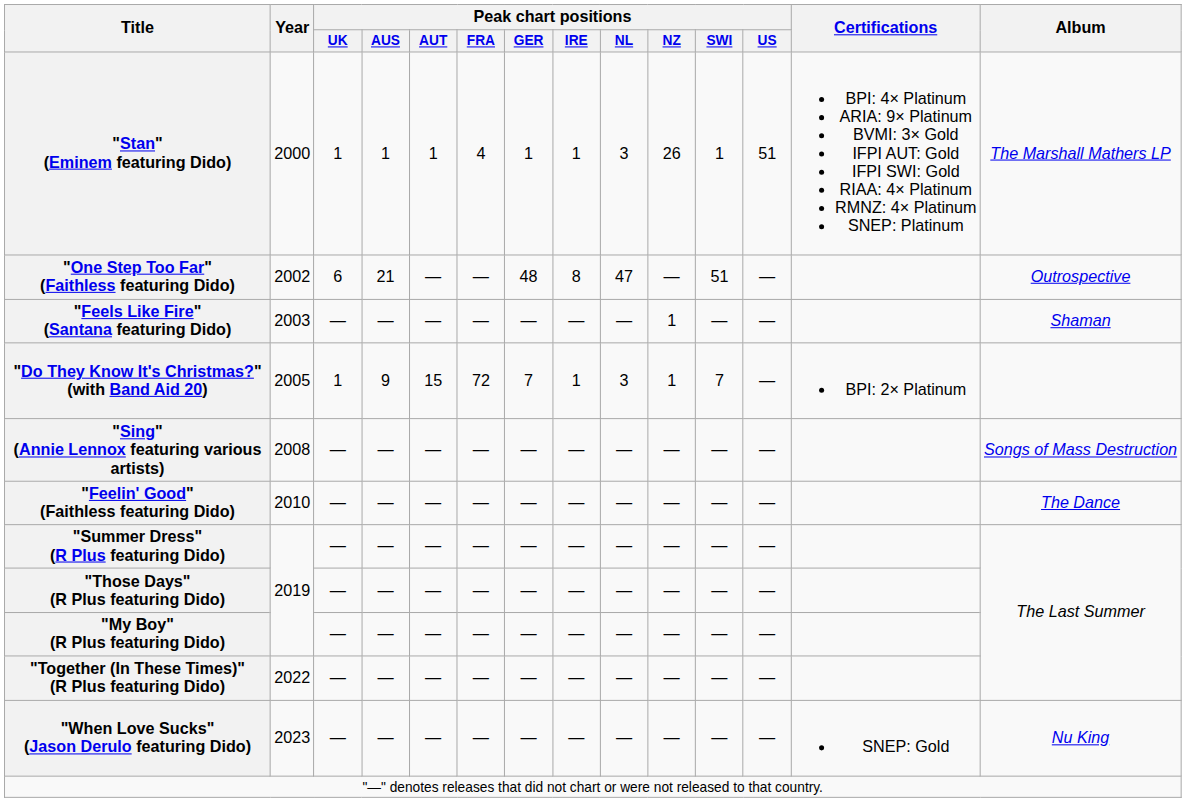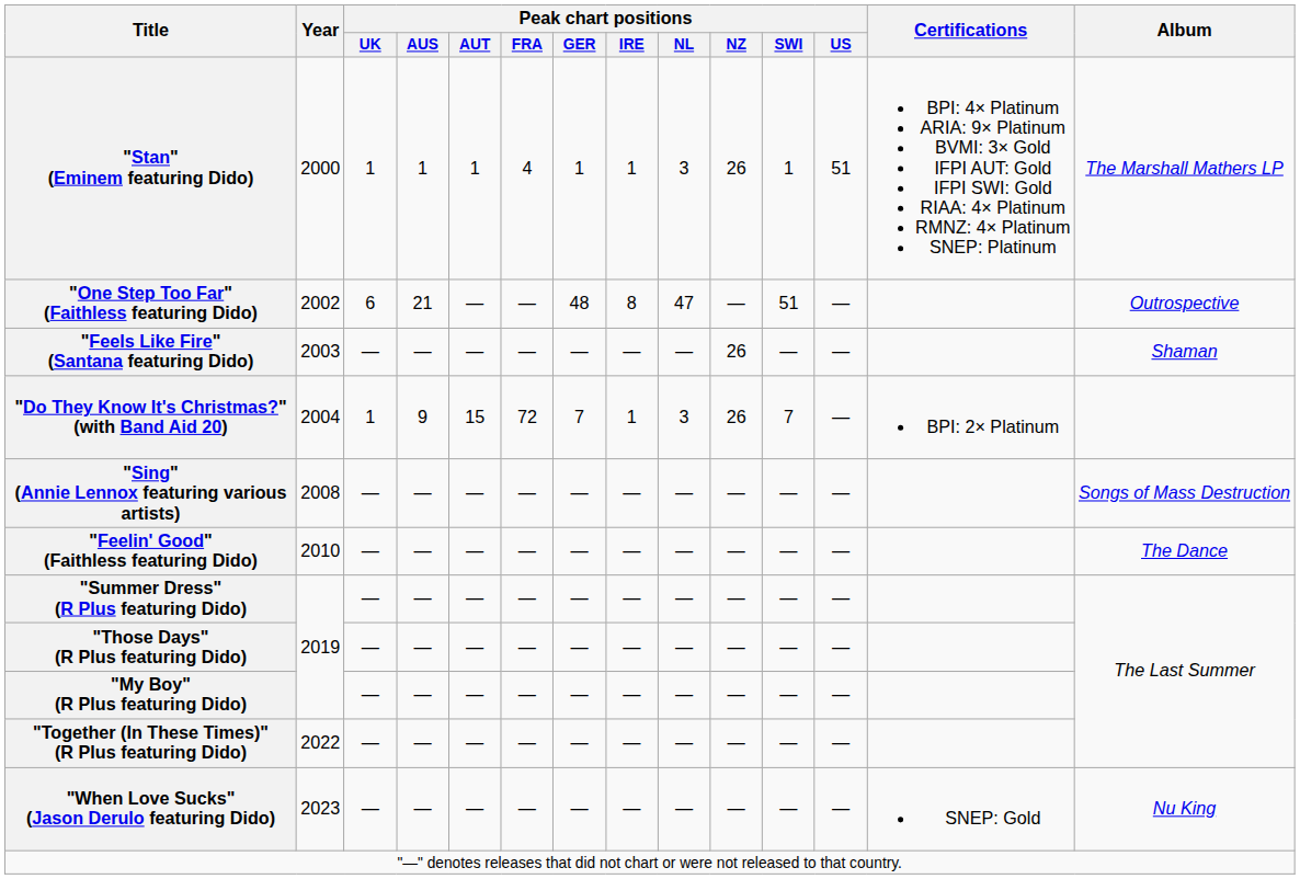"Feels Like Fire" (Santana featuring Dido) | Peak chart positions / NZ: 1 -> 26
"Do They Know It's Christmas?" (with Band Aid 20) | Year: 2005 -> 2004
"Do They Know It's Christmas?" (with Band Aid 20) | Peak chart positions / NZ: 1 -> 26
